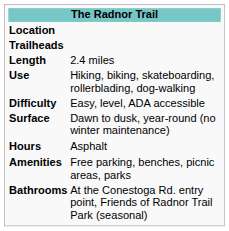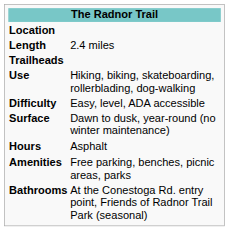rows swapped: Length <-> Trailheads
